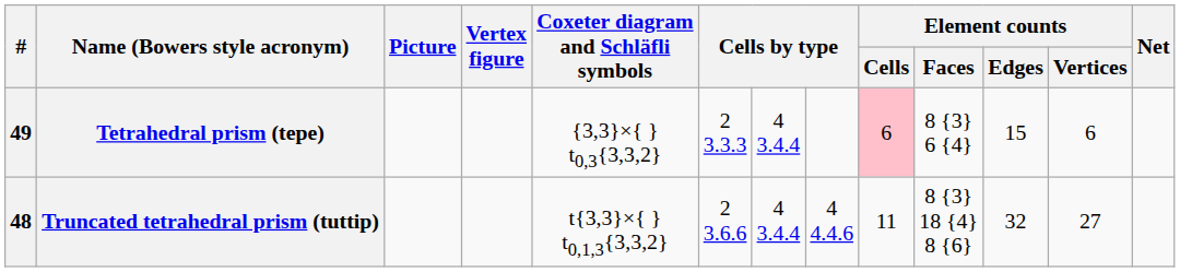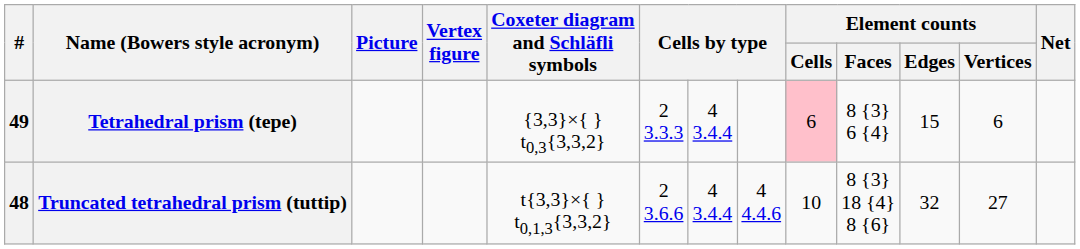Truncated tetrahedral prism (tuttip) | Element counts / Cells: 11 -> 10
